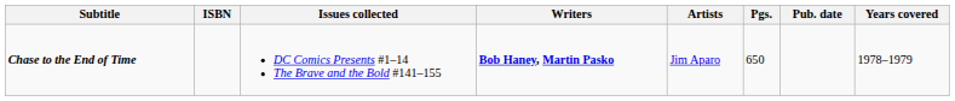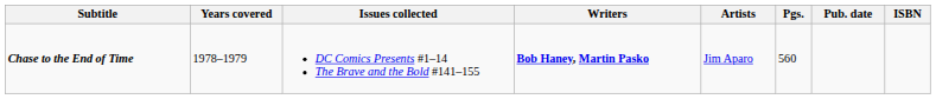columns swapped: Years covered <-> ISBN
Chase to the End of Time | Pgs.: 650 -> 560
